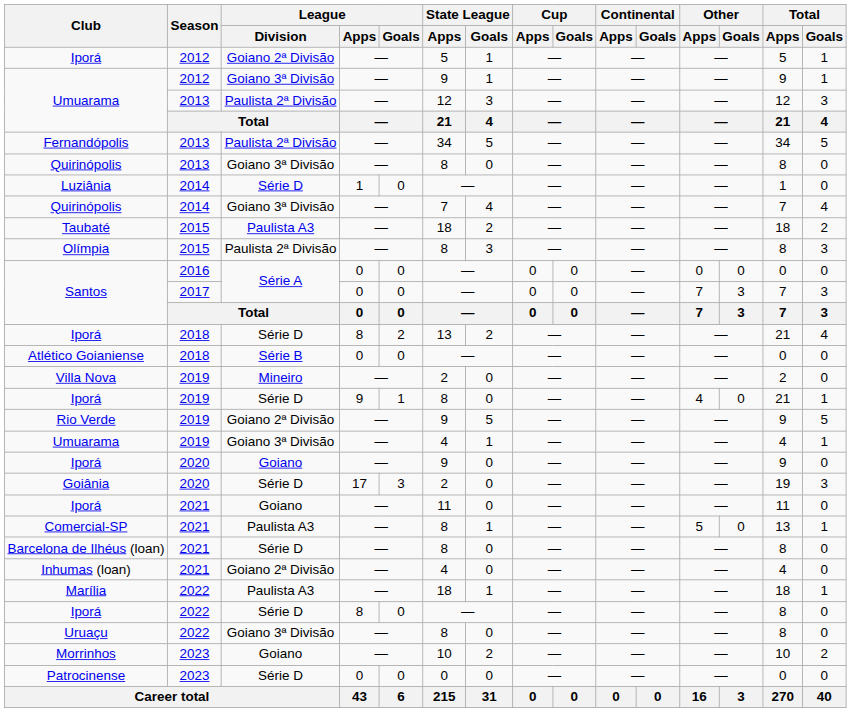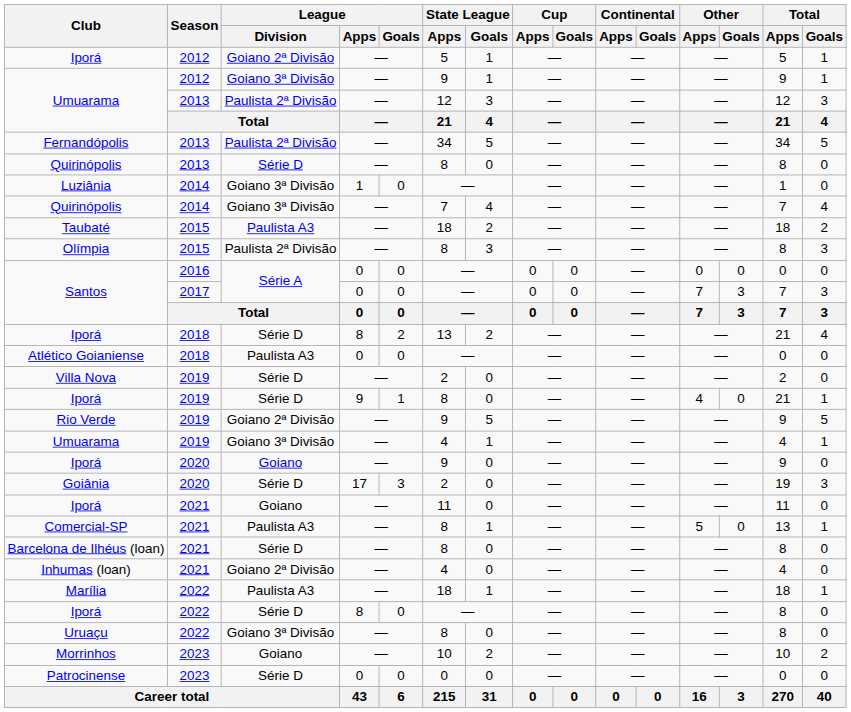Quirinópolis / 2013 | League / Division: Goiano 3ª Divisão -> Série D
Luziânia | League / Division: Série D -> Goiano 3ª Divisão
Atlético Goianiense | League / Division: Série B -> Paulista A3
Villa Nova | League / Division: Mineiro -> Série D
